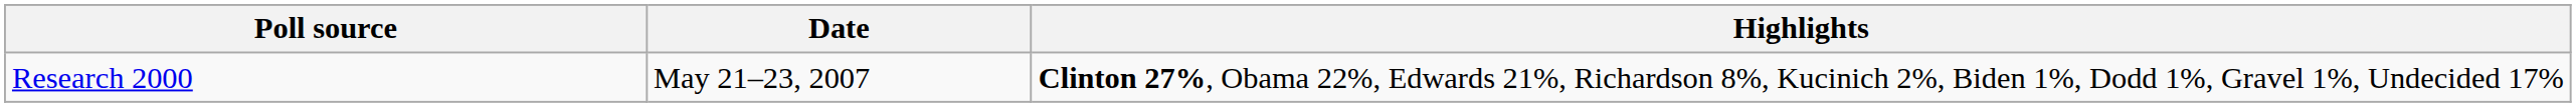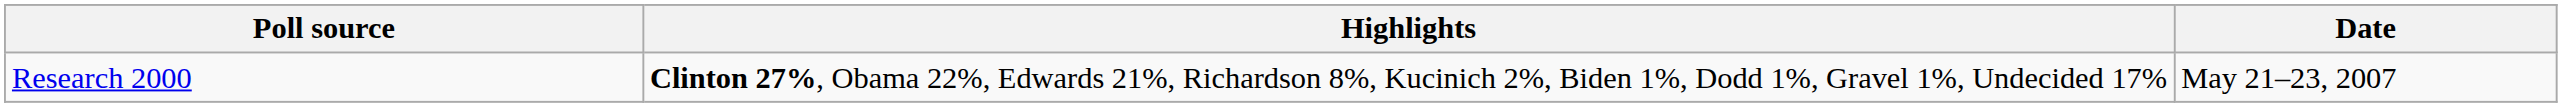columns swapped: Date <-> Highlights
